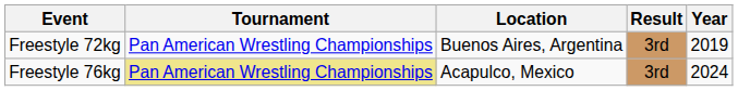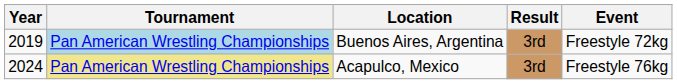columns swapped: Year <-> Event
Buenos Aires, Argentina | Tournament: no background -> lightblue background
